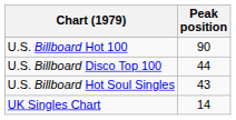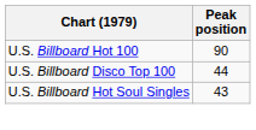- row: UK Singles Chart | 14
